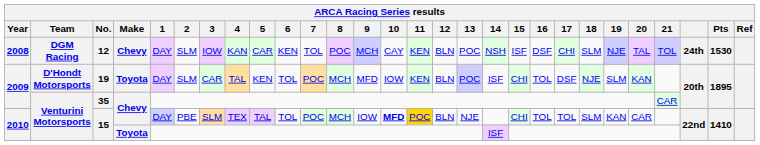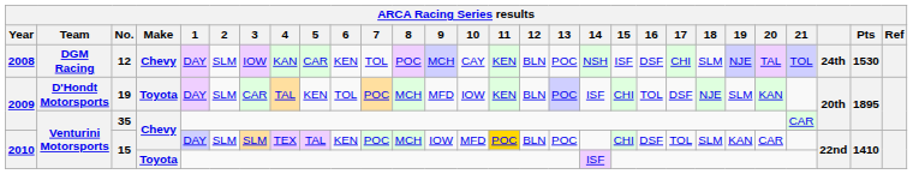15 / Chevy | 2: PBE -> SLM
15 / Chevy | 6: TOL -> KEN
15 / Chevy | 10: bold -> normal
15 / Chevy | 13: NJE -> POC
15 / Chevy | 16: TOL -> DSF
